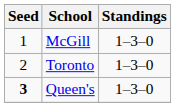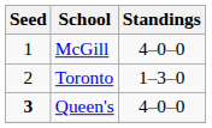McGill | Standings: 1–3–0 -> 4–0–0
Queen's | Standings: 1–3–0 -> 4–0–0
